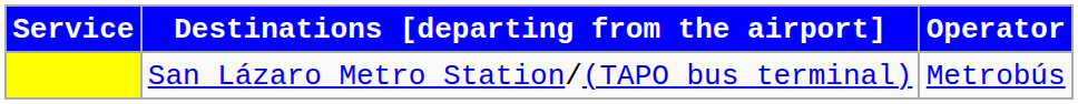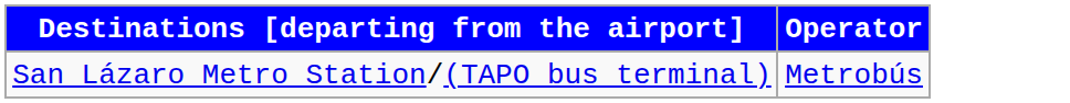- column: Service
